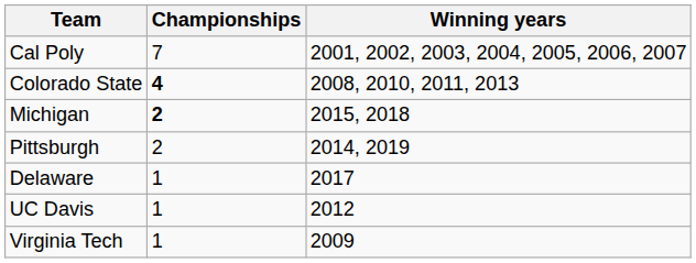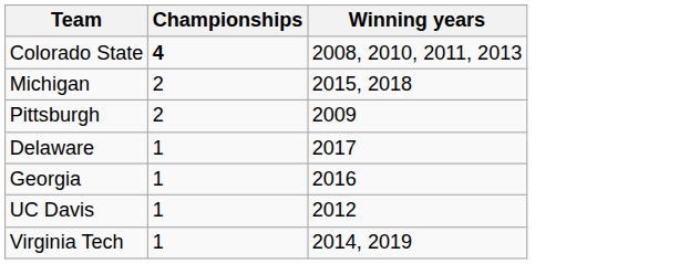- row: Cal Poly | 7 | 2001, 2002, 2003, 2004, 2005, 2006, 2007
Michigan | Championships: bold -> normal
Pittsburgh | Winning years: 2014, 2019 -> 2009
+ row: Georgia | 1 | 2016
Virginia Tech | Winning years: 2009 -> 2014, 2019
